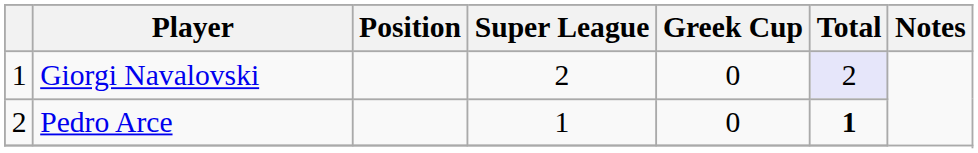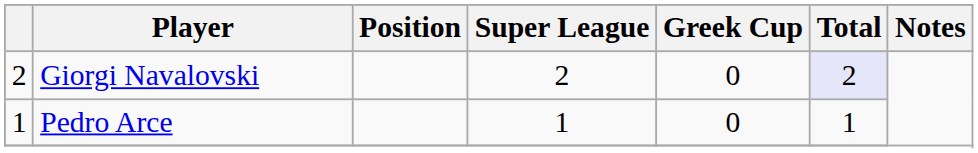Giorgi Navalovski | column 1: 1 -> 2
Pedro Arce | column 1: 2 -> 1
Pedro Arce | Total: bold -> normal
